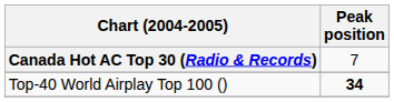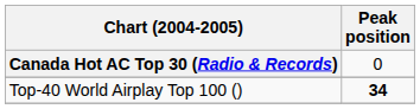Canada Hot AC Top 30 (Radio & Records) | Peak position: 7 -> 0
